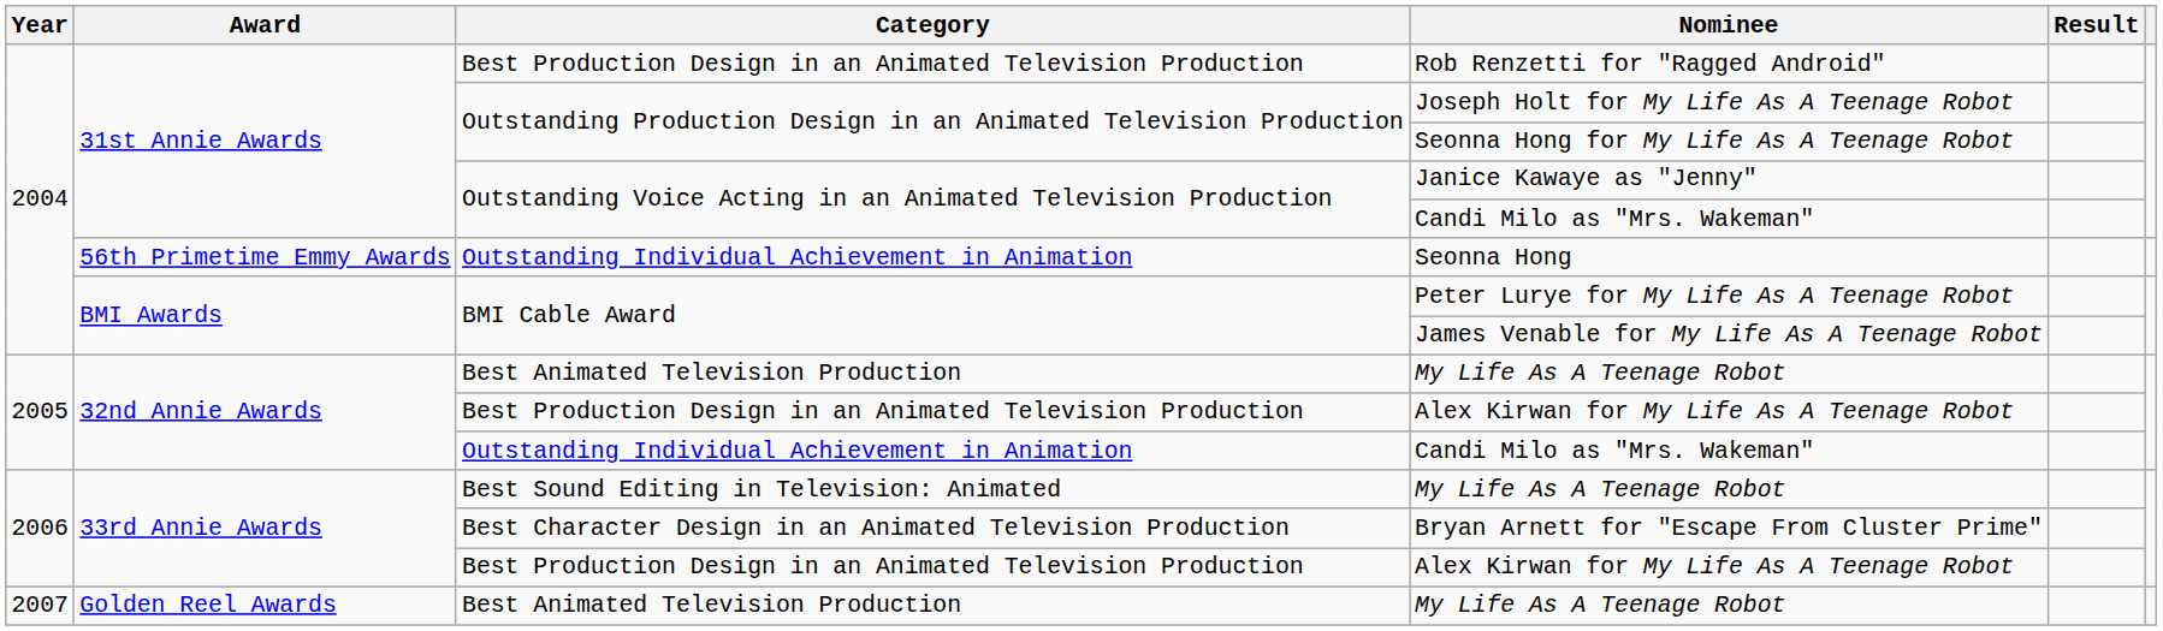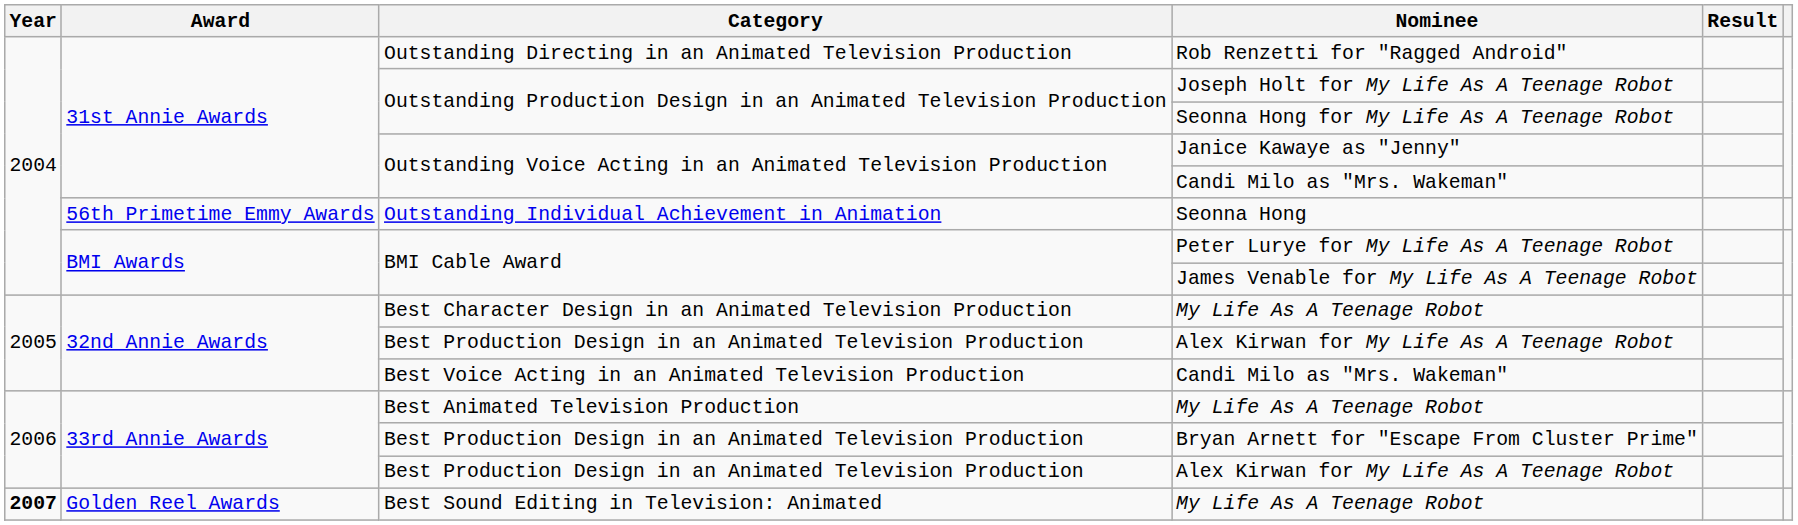Rob Renzetti for "Ragged Android" | Category: Best Production Design in an Animated Television Production -> Outstanding Directing in an Animated Television Production
32nd Annie Awards / My Life As A Teenage Robot | Category: Best Animated Television Production -> Best Character Design in an Animated Television Production
32nd Annie Awards / Candi Milo as "Mrs. Wakeman" | Category: Outstanding Individual Achievement in Animation -> Best Voice Acting in an Animated Television Production
33rd Annie Awards / My Life As A Teenage Robot | Category: Best Sound Editing in Television: Animated -> Best Animated Television Production
Bryan Arnett for "Escape From Cluster Prime" | Category: Best Character Design in an Animated Television Production -> Best Production Design in an Animated Television Production
Golden Reel Awards / My Life As A Teenage Robot | Year: normal -> bold
Golden Reel Awards / My Life As A Teenage Robot | Category: Best Animated Television Production -> Best Sound Editing in Television: Animated
